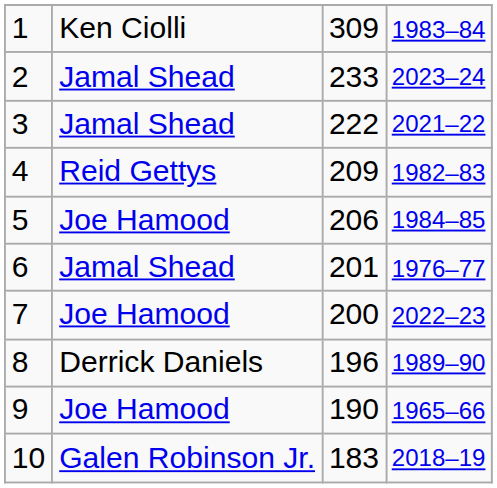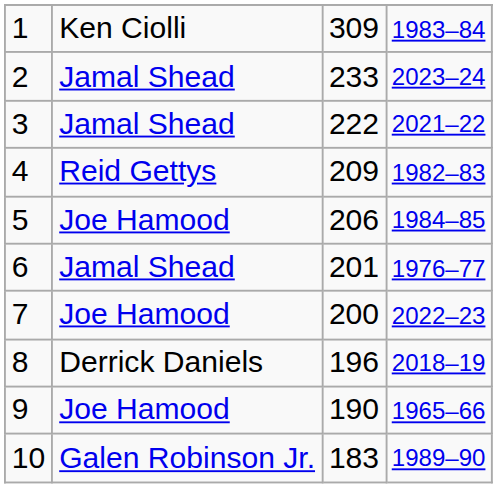8 | column 4: 1989–90 -> 2018–19
10 | column 4: 2018–19 -> 1989–90
